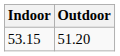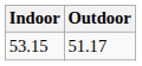53.15 | Outdoor: 51.20 -> 51.17
